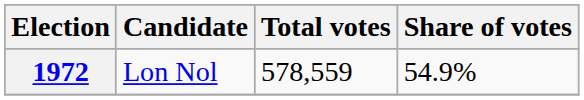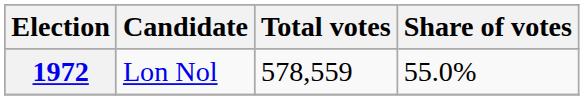1972 | Share of votes: 54.9% -> 55.0%
